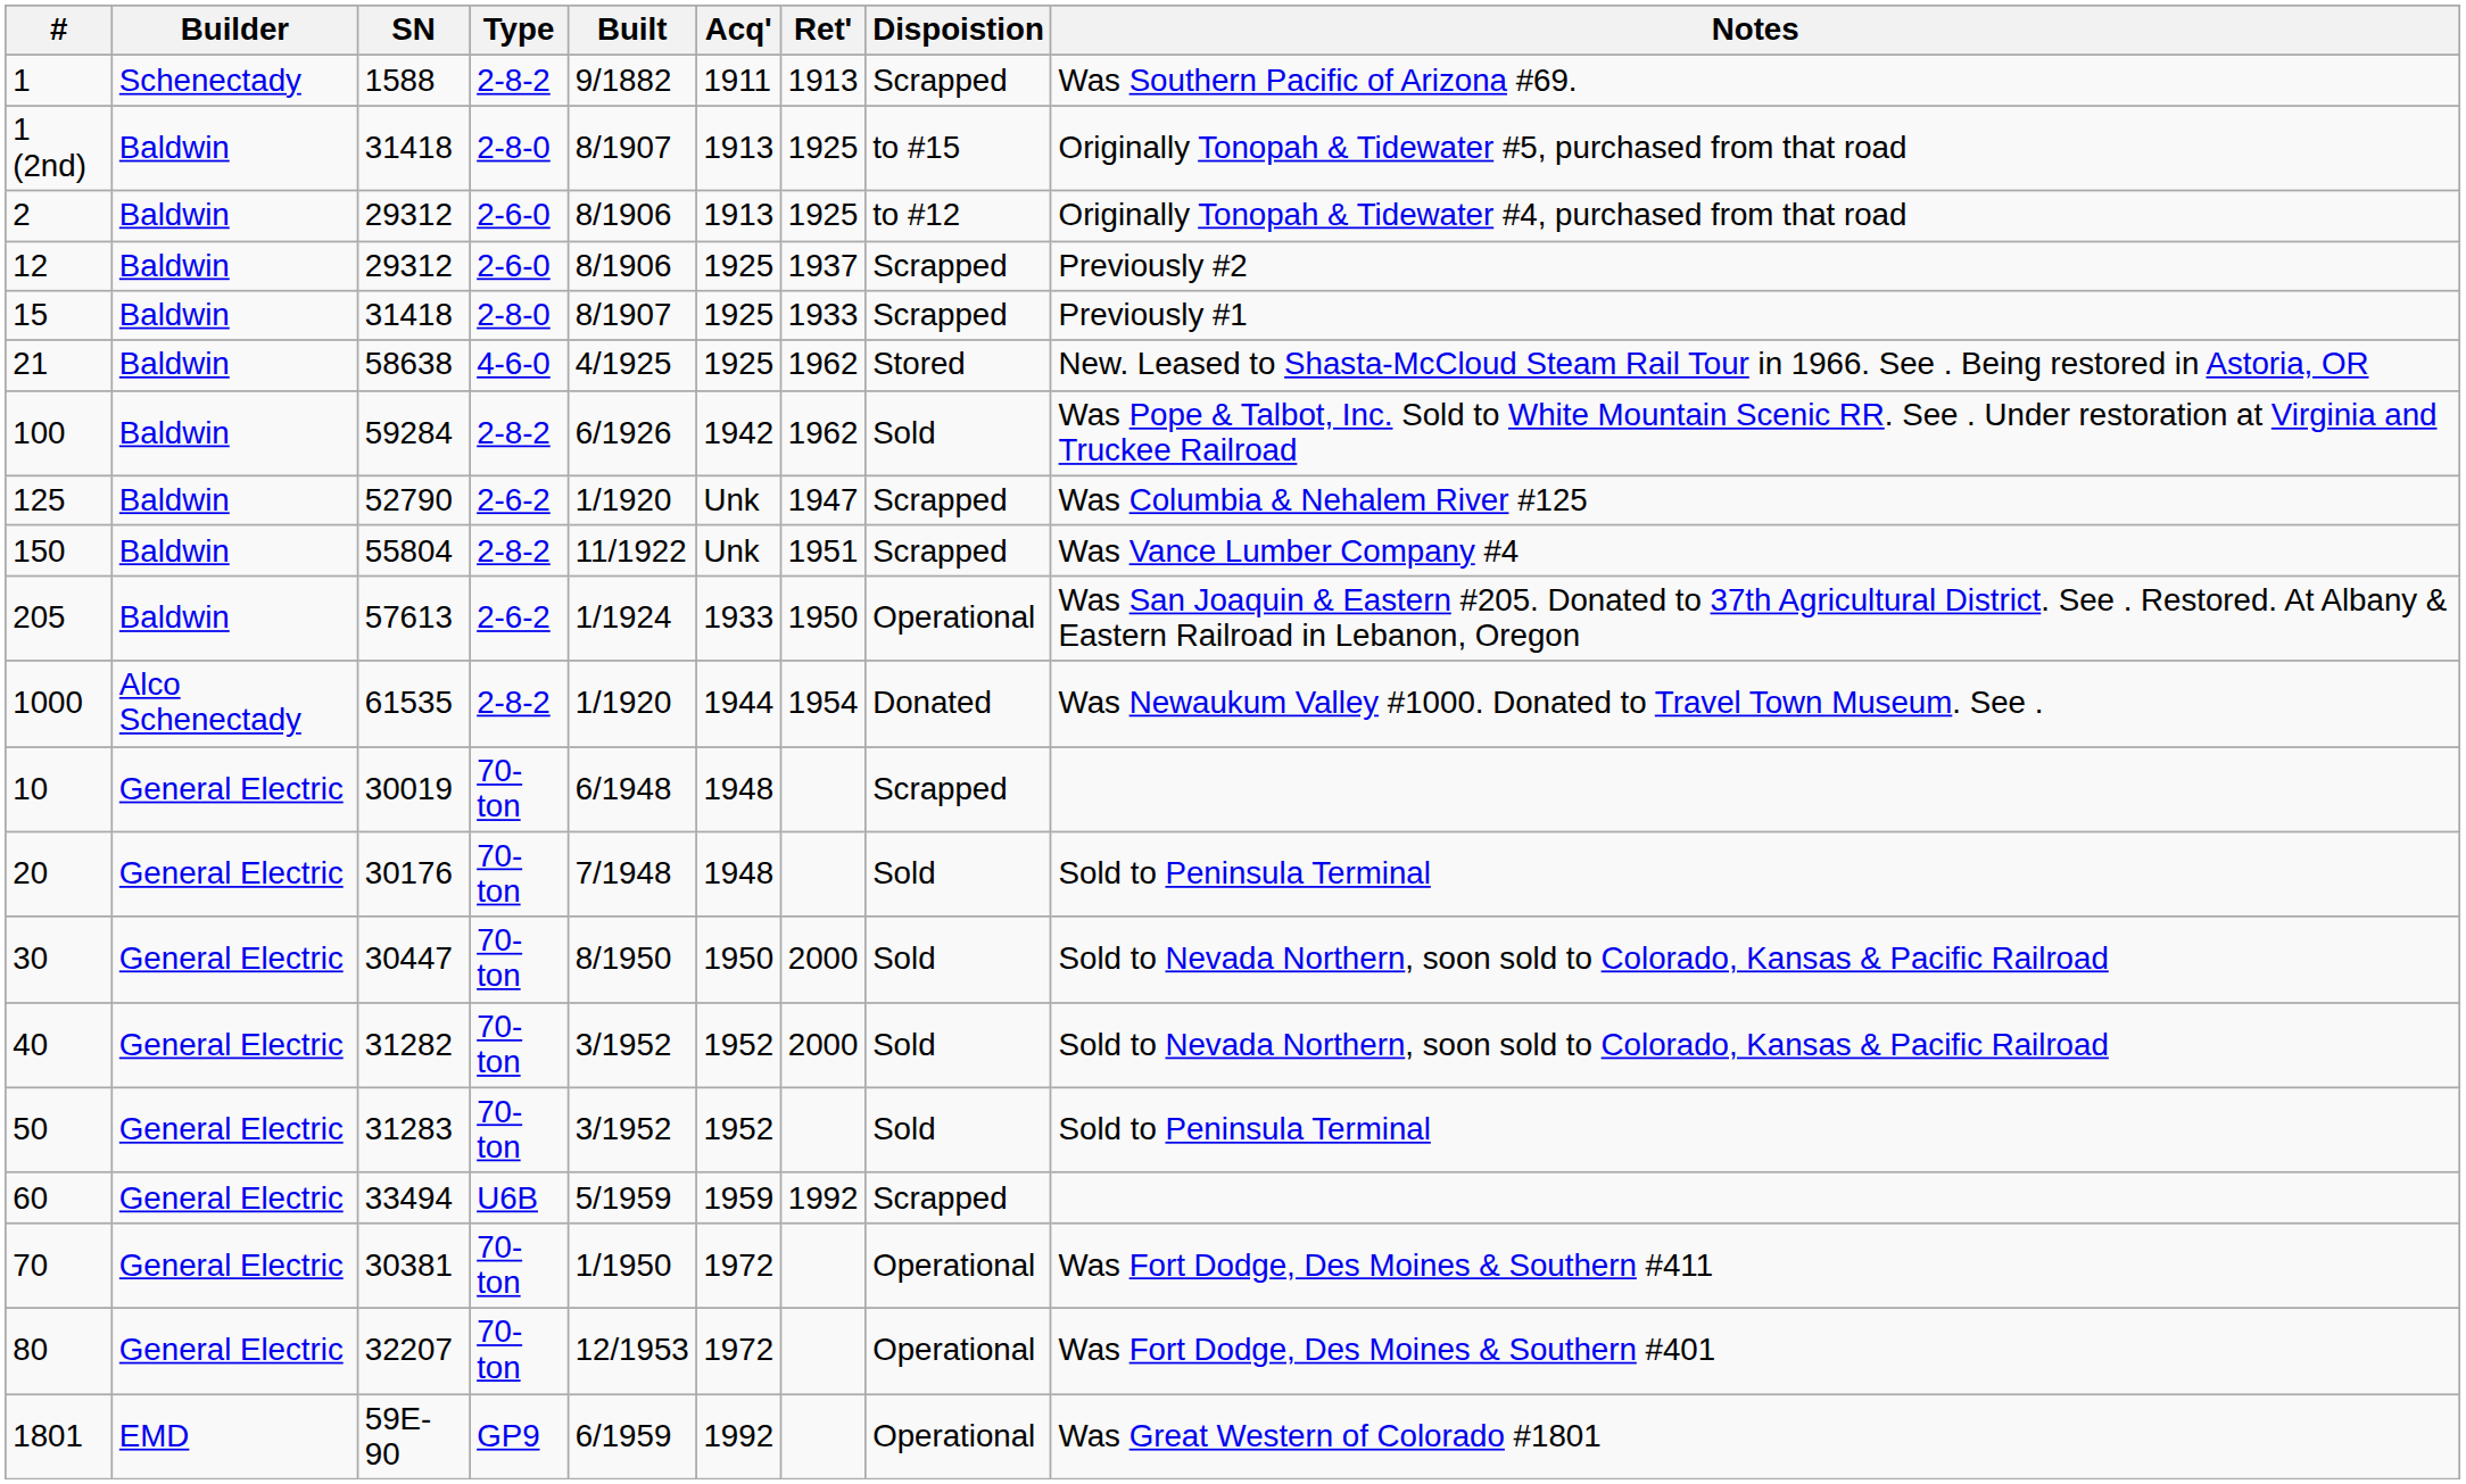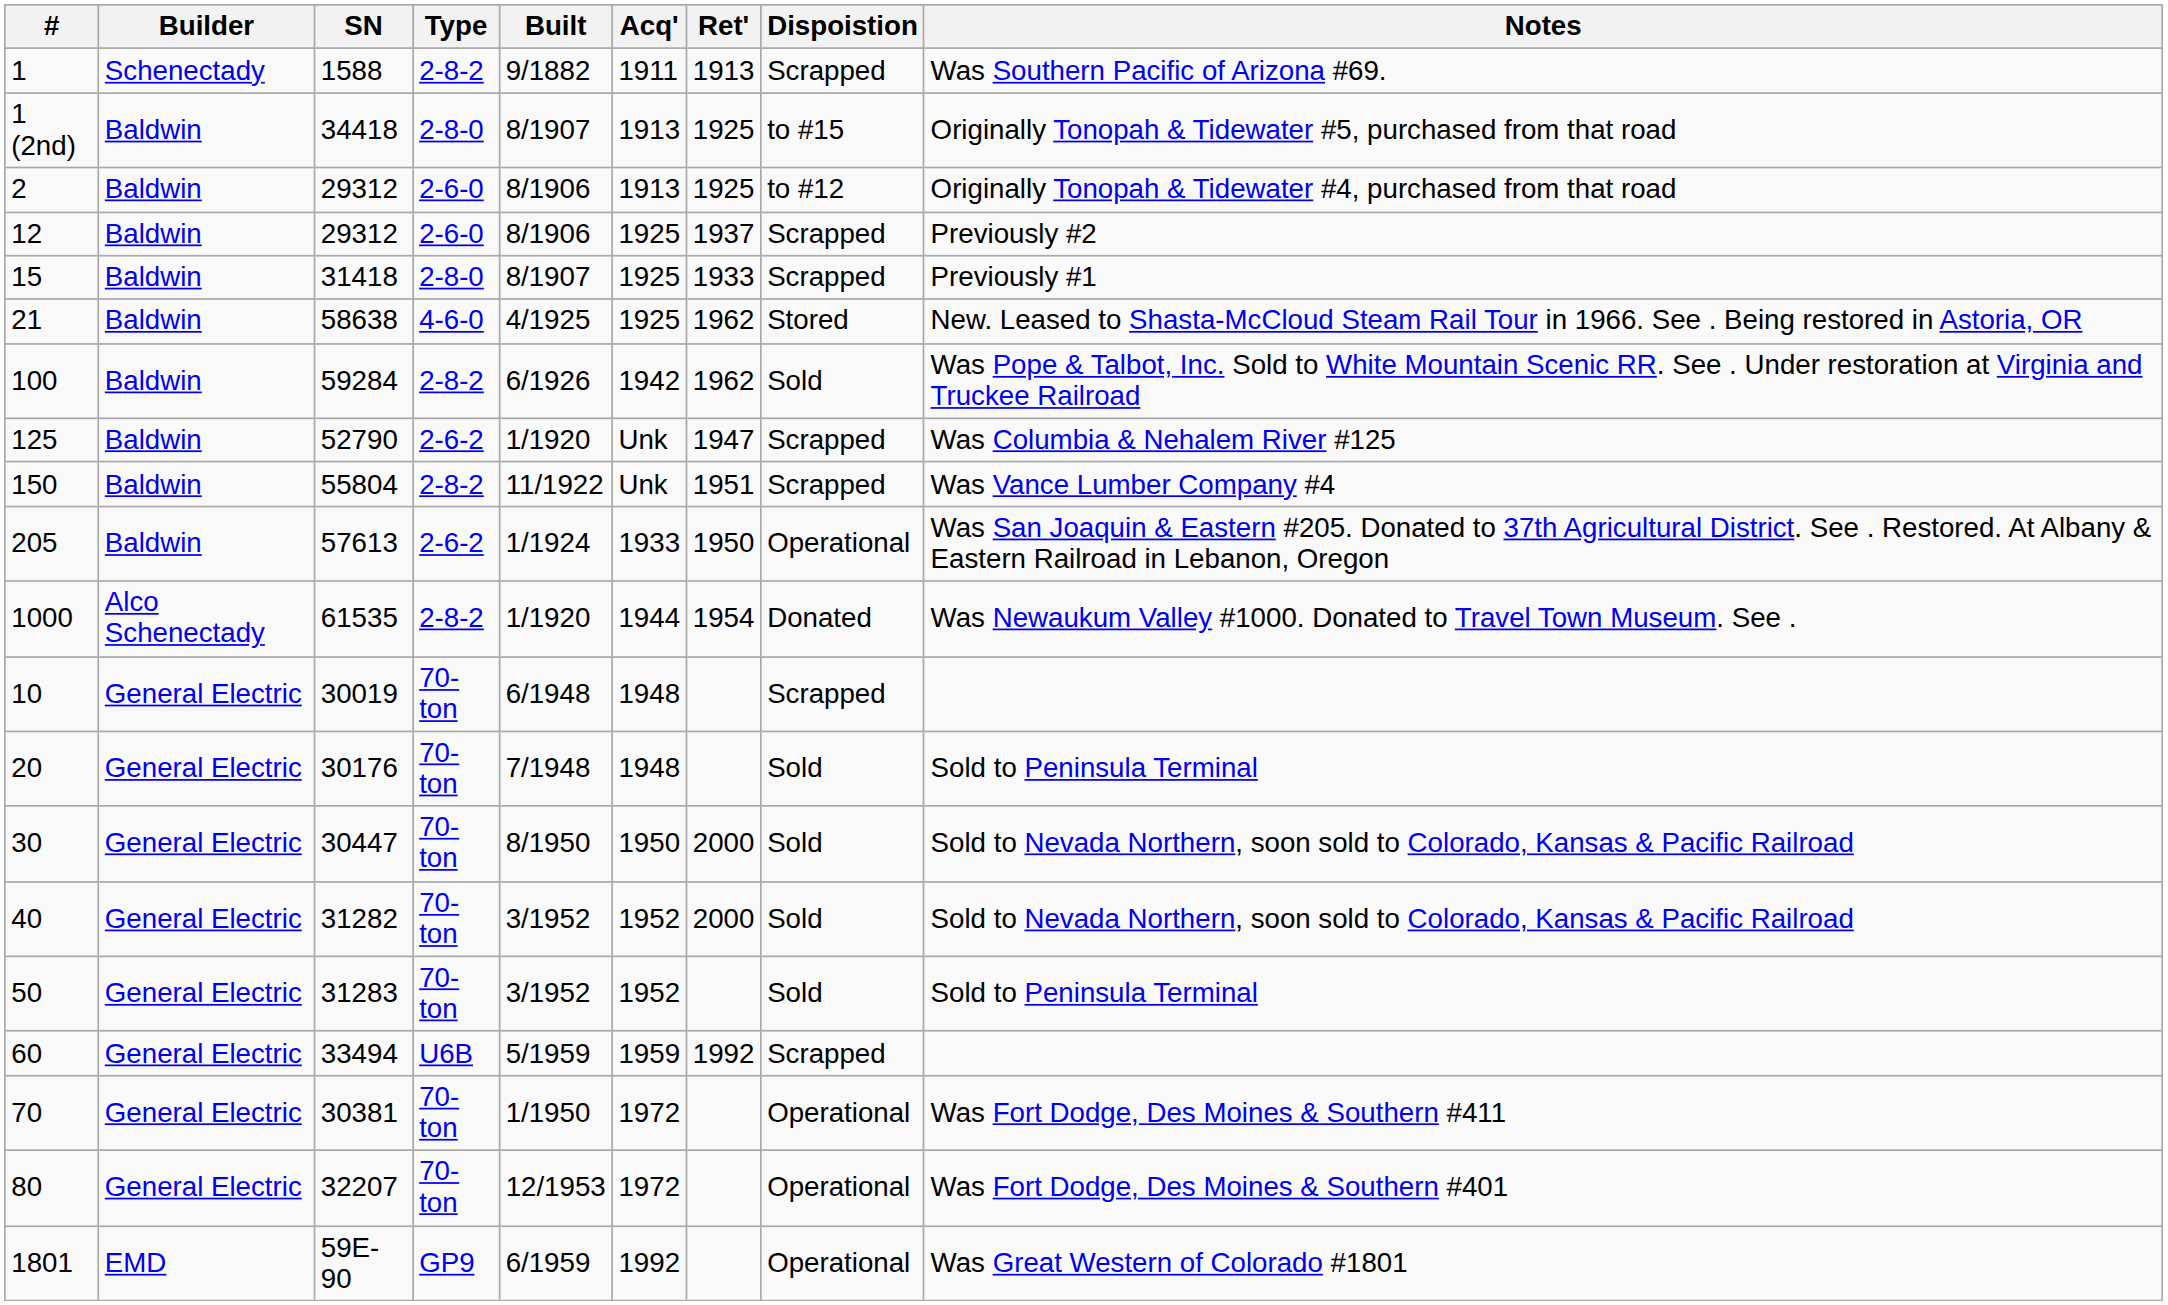1 (2nd) | SN: 31418 -> 34418
